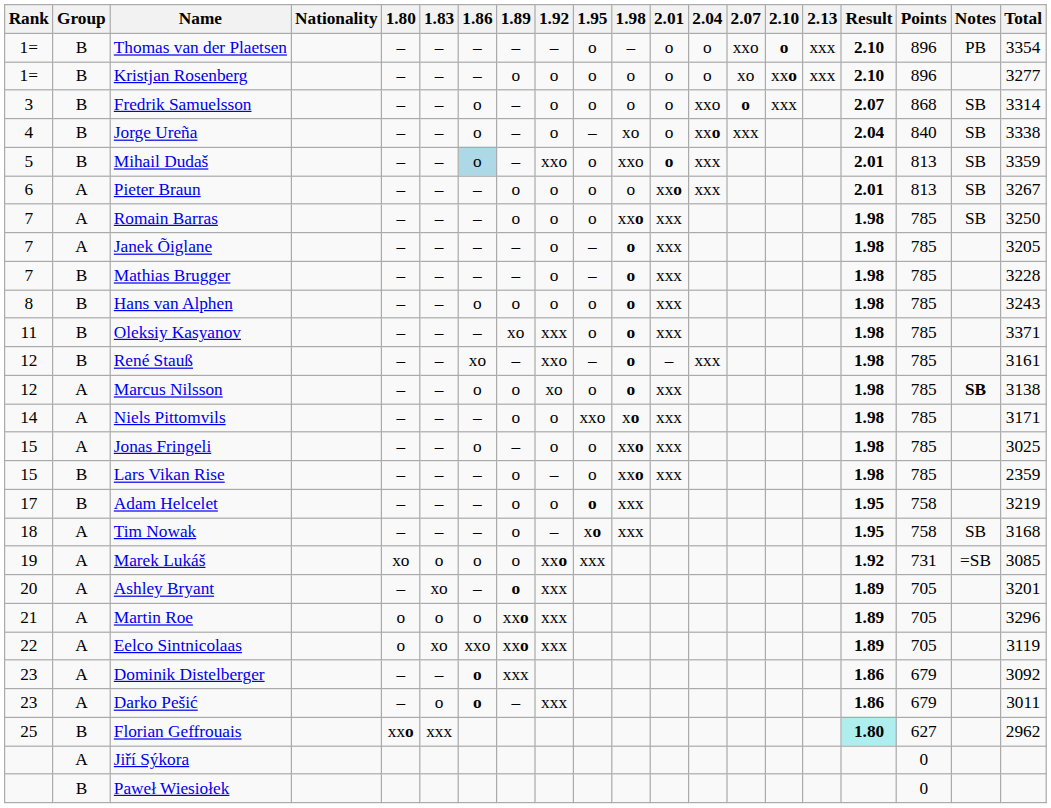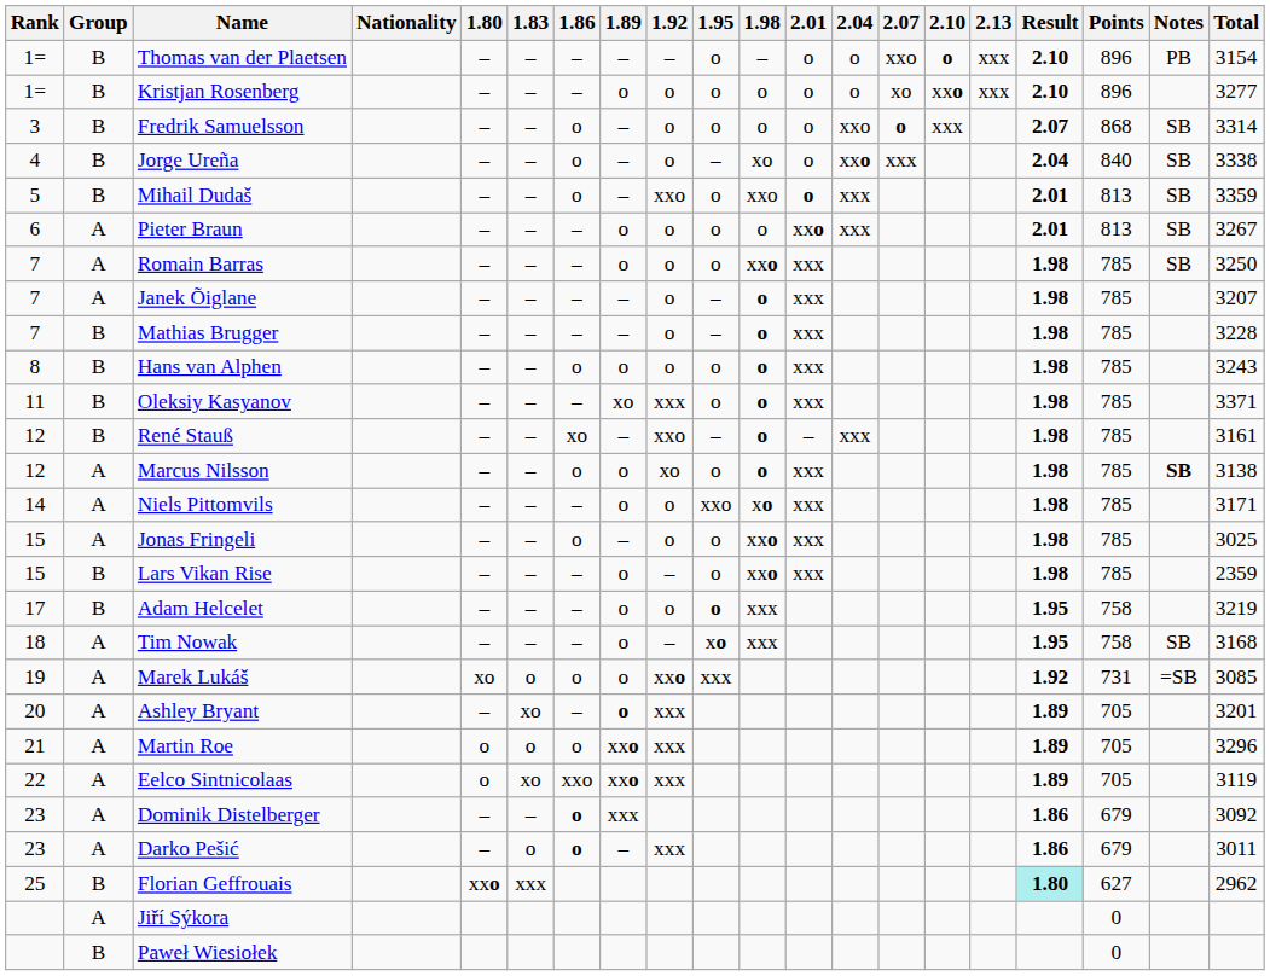Thomas van der Plaetsen | Total: 3354 -> 3154
Mihail Dudaš | 1.86: lightblue background -> no background
Janek Õiglane | Total: 3205 -> 3207
